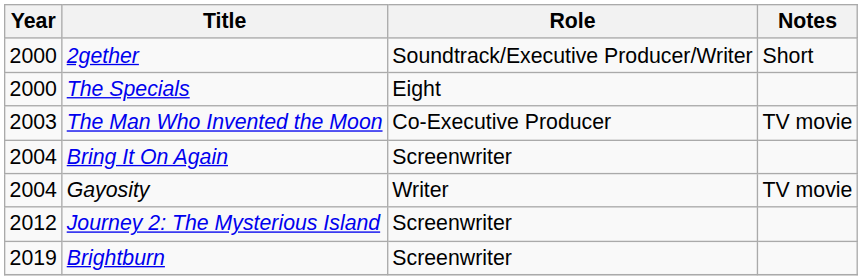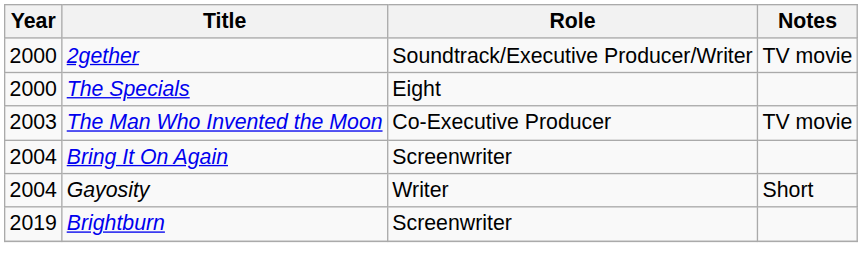2gether | Notes: Short -> TV movie
Gayosity | Notes: TV movie -> Short
- row: 2012 | Journey 2: The Mysterious Island | Screenwriter
